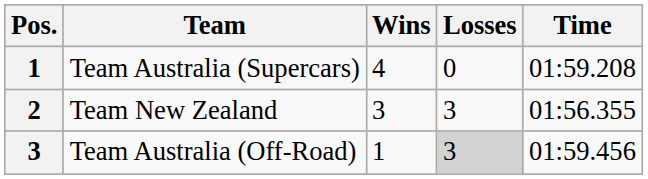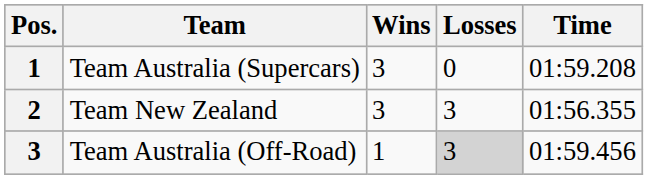Team Australia (Supercars) | Wins: 4 -> 3
